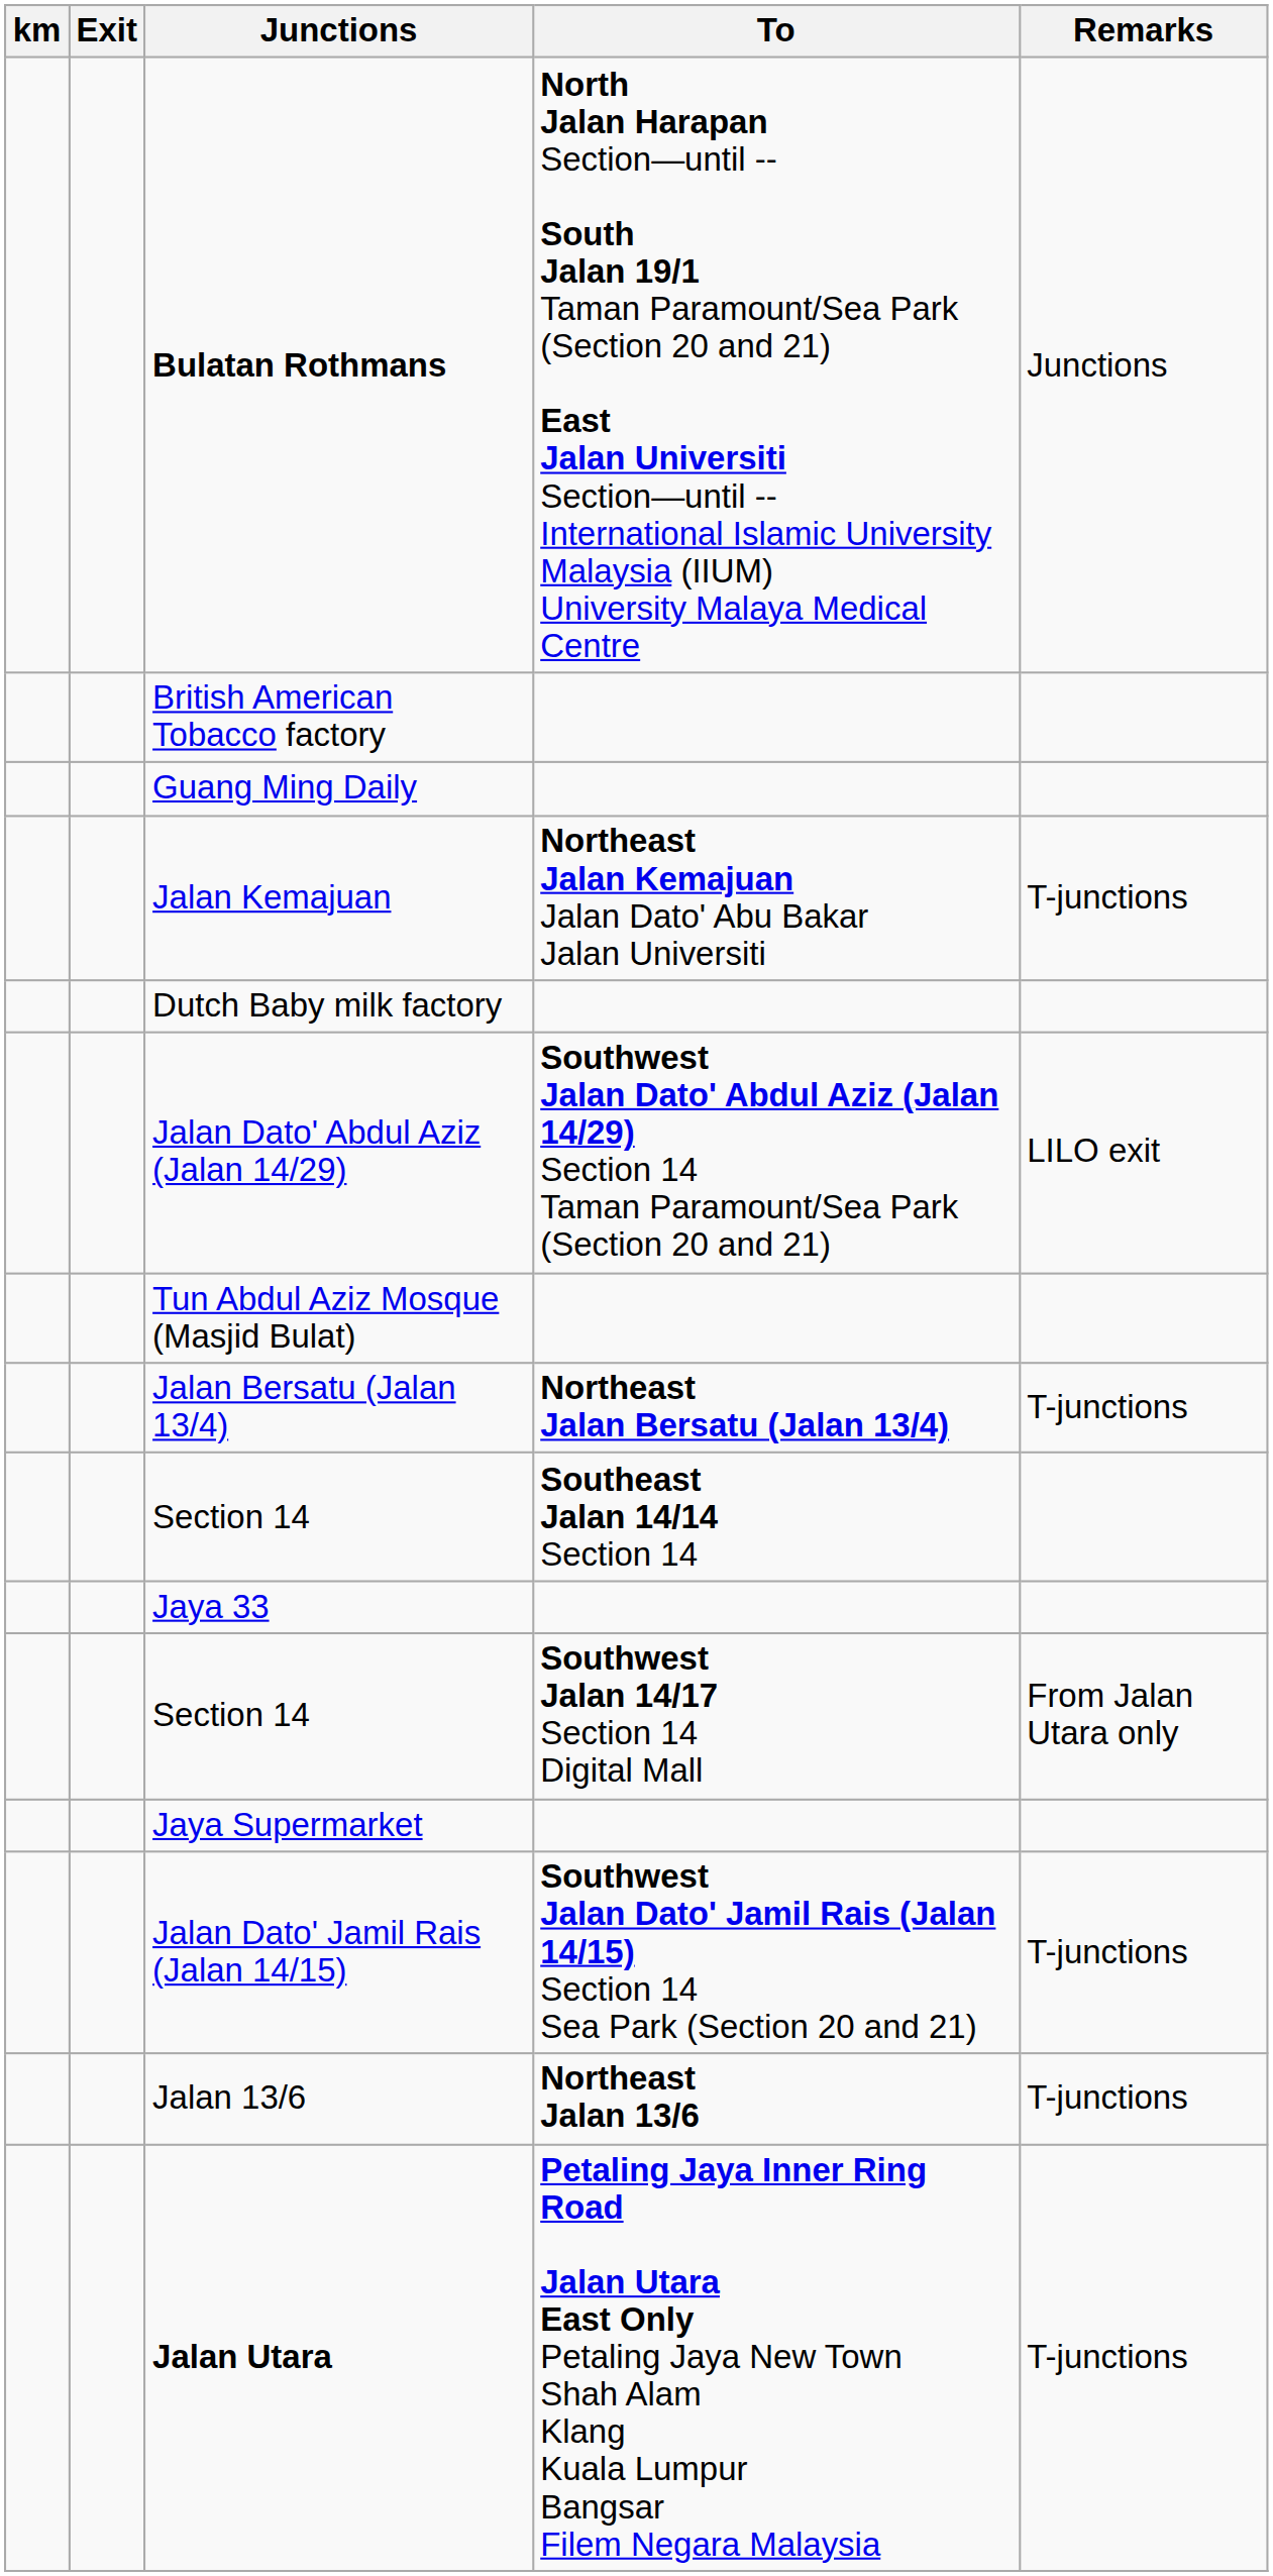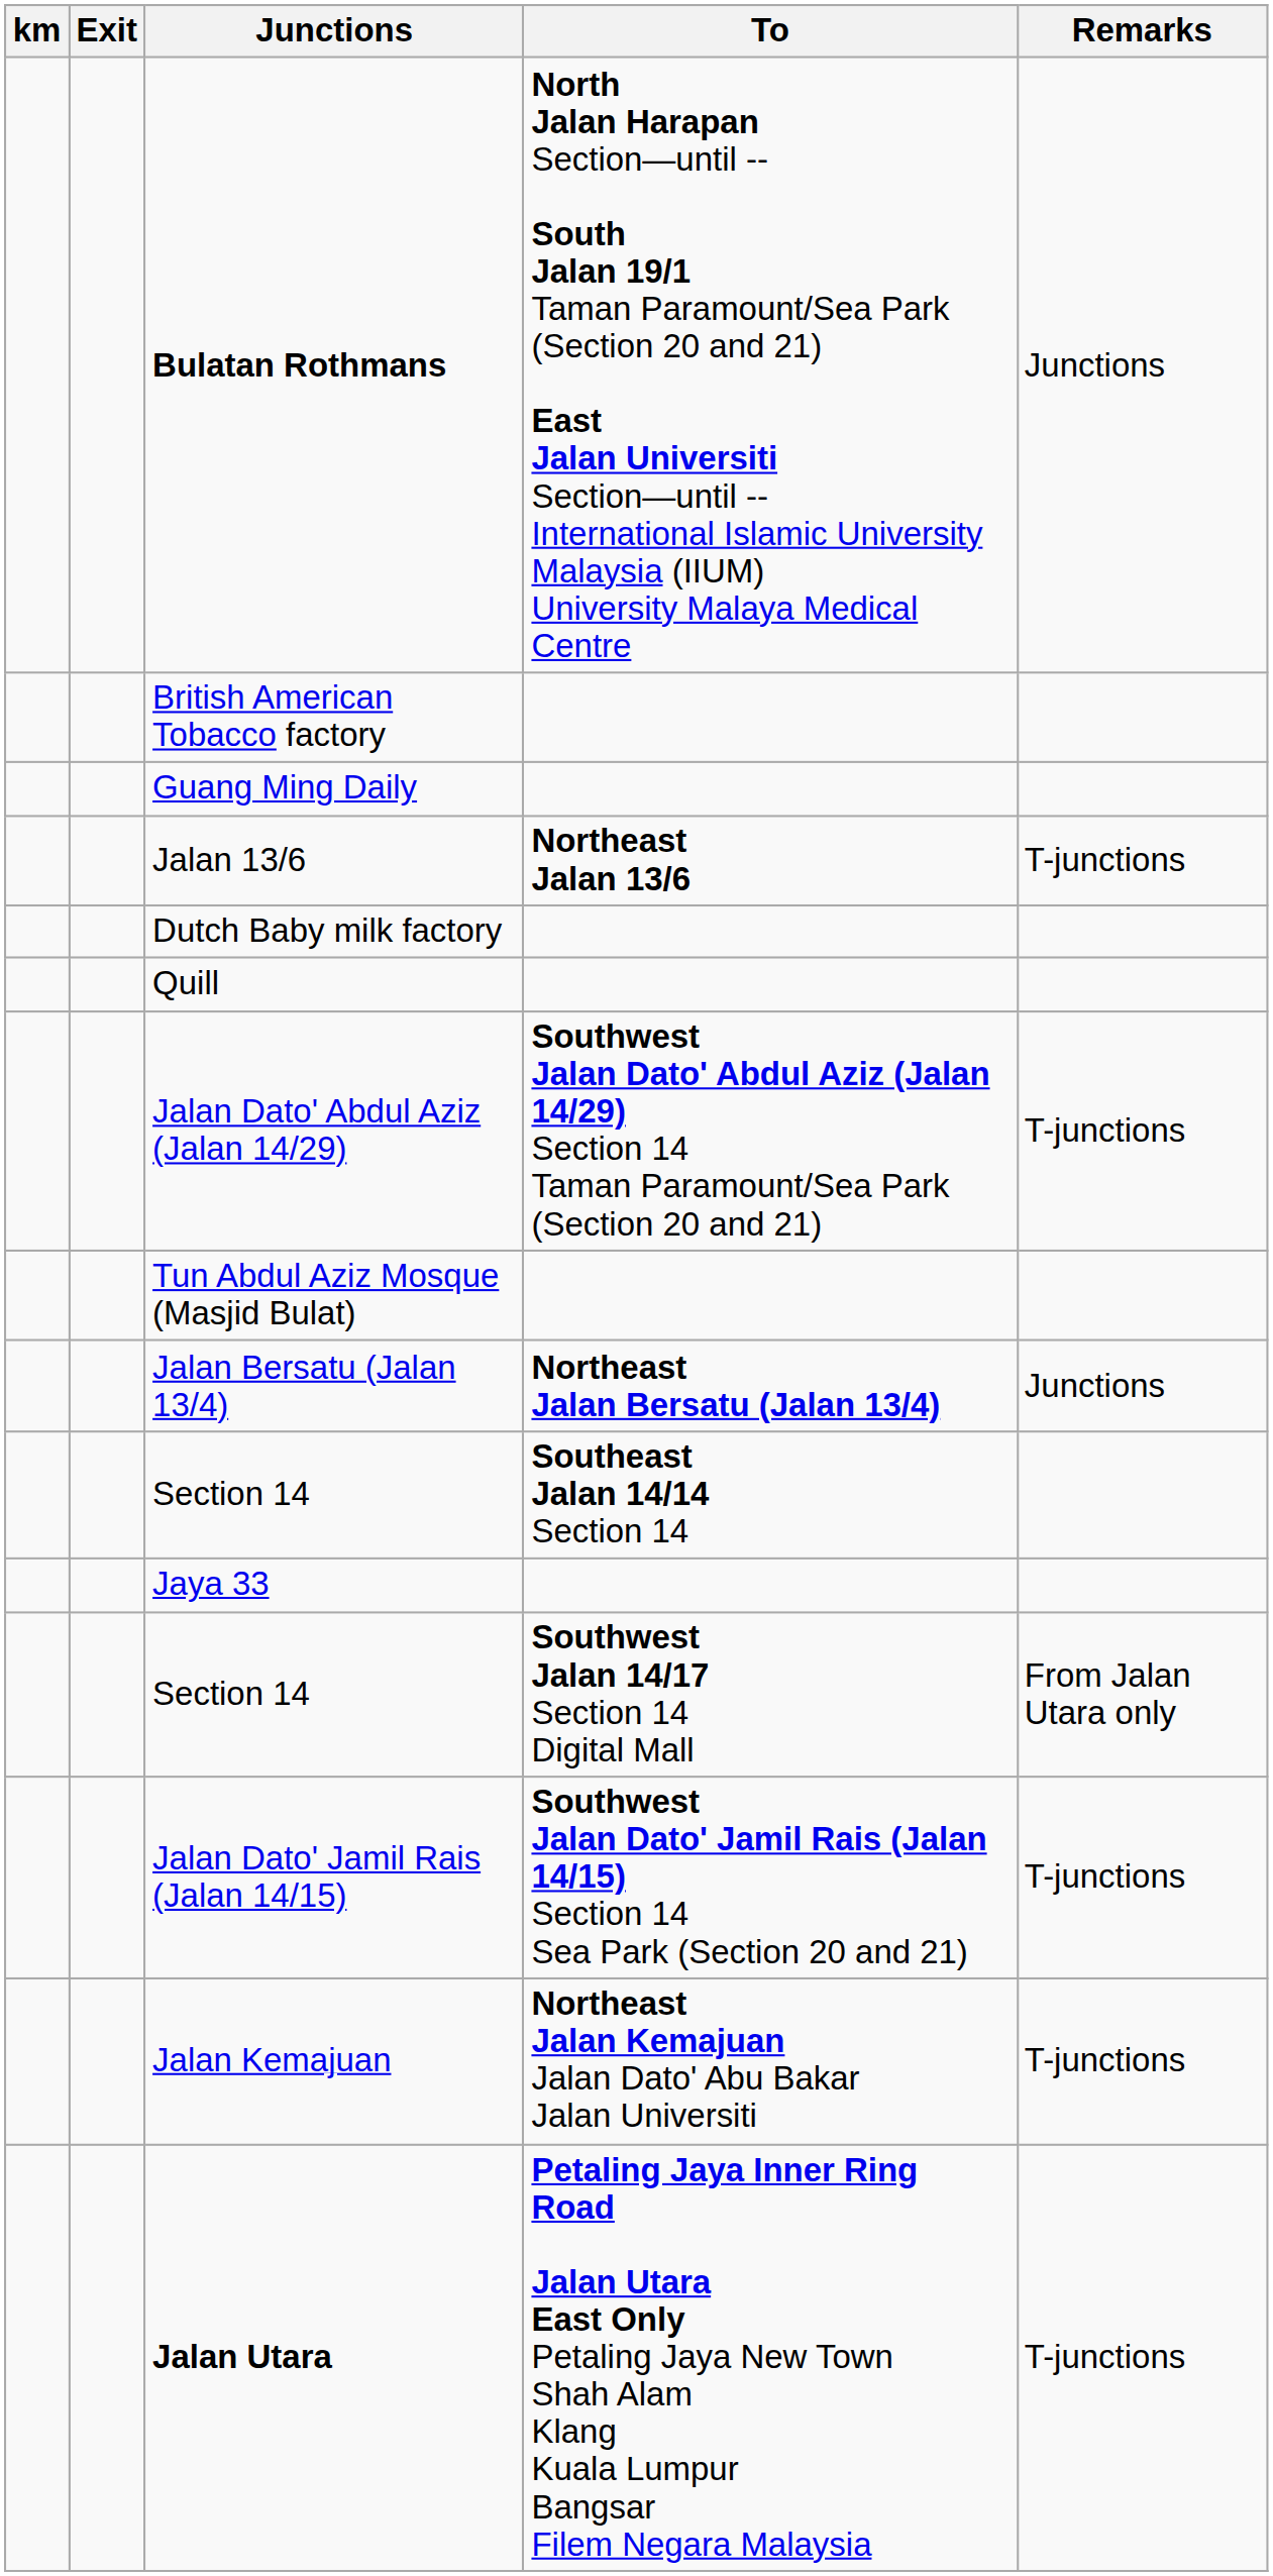rows swapped: Jalan 13/6 <-> Jalan Kemajuan
+ row: Quill
Jalan Dato' Abdul Aziz (Jalan 14/29) | Remarks: LILO exit -> T-junctions
Jalan Bersatu (Jalan 13/4) | Remarks: T-junctions -> Junctions
- row: Jaya Supermarket
